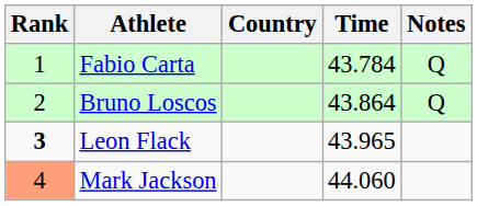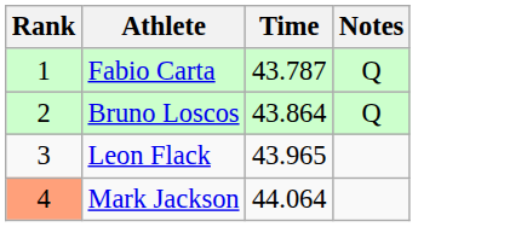- column: Country
Fabio Carta | Time: 43.784 -> 43.787
Leon Flack | Rank: bold -> normal
Mark Jackson | Time: 44.060 -> 44.064
